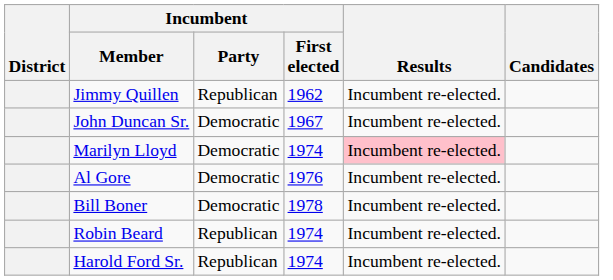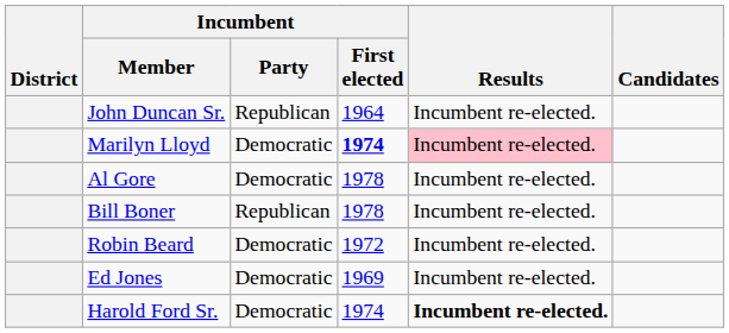- row: Jimmy Quillen | Republican | 1962 | Incumbent re-elected.
John Duncan Sr. | Incumbent / Party: Democratic -> Republican
John Duncan Sr. | Incumbent / First elected: 1967 -> 1964
Marilyn Lloyd | Incumbent / First elected: normal -> bold
Al Gore | Incumbent / First elected: 1976 -> 1978
Bill Boner | Incumbent / Party: Democratic -> Republican
Robin Beard | Incumbent / Party: Republican -> Democratic
Robin Beard | Incumbent / First elected: 1974 -> 1972
+ row: Ed Jones | Democratic | 1969 | Incumbent re-elected.
Harold Ford Sr. | Incumbent / Party: Republican -> Democratic
Harold Ford Sr. | Results: normal -> bold
